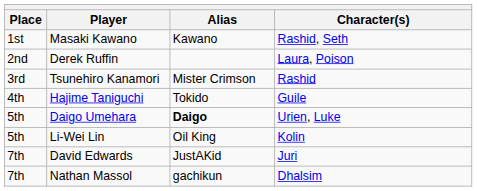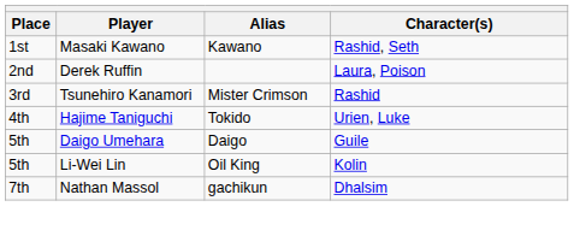Hajime Taniguchi | Character(s): Guile -> Urien, Luke
Daigo Umehara | Alias: bold -> normal
Daigo Umehara | Character(s): Urien, Luke -> Guile
- row: 7th | David Edwards | JustAKid | Juri
